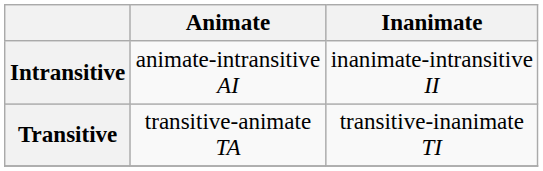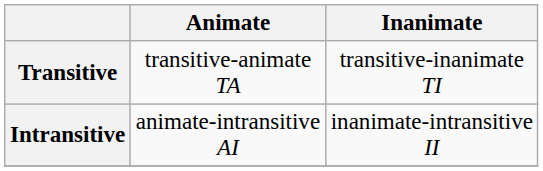rows swapped: Intransitive <-> Transitive
